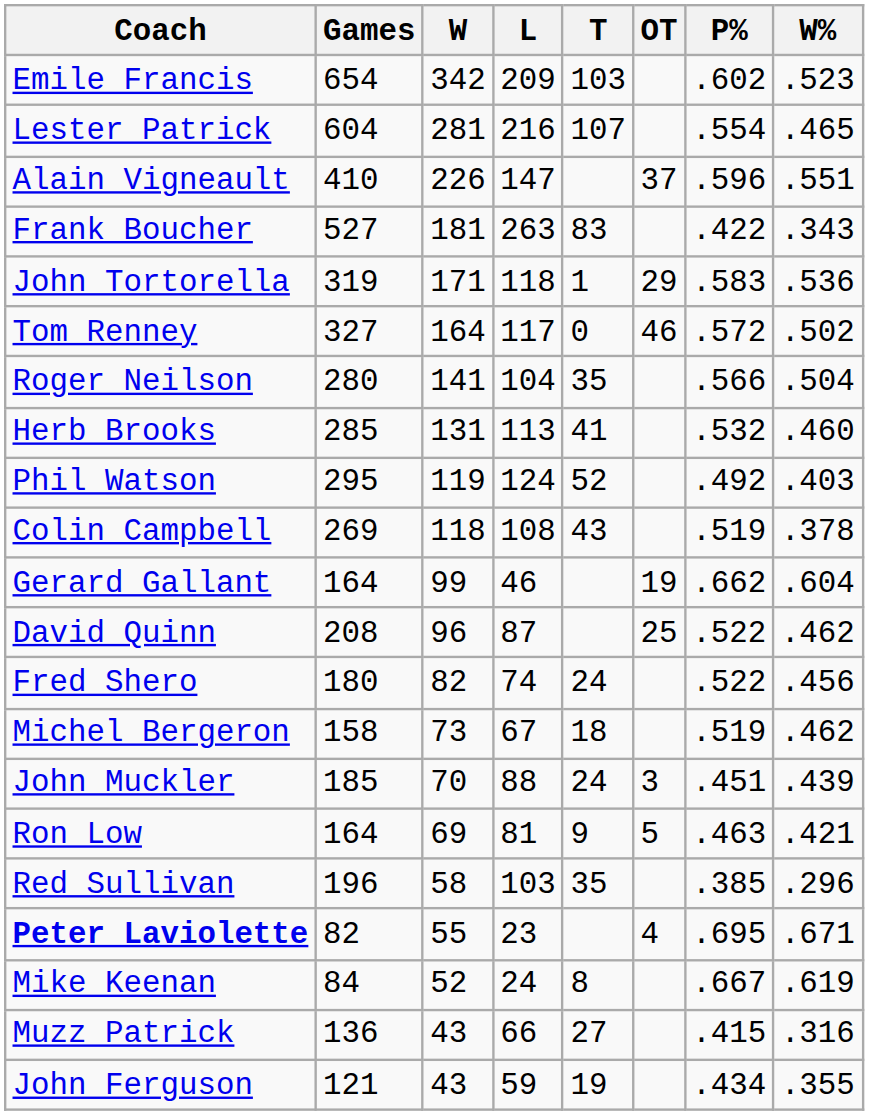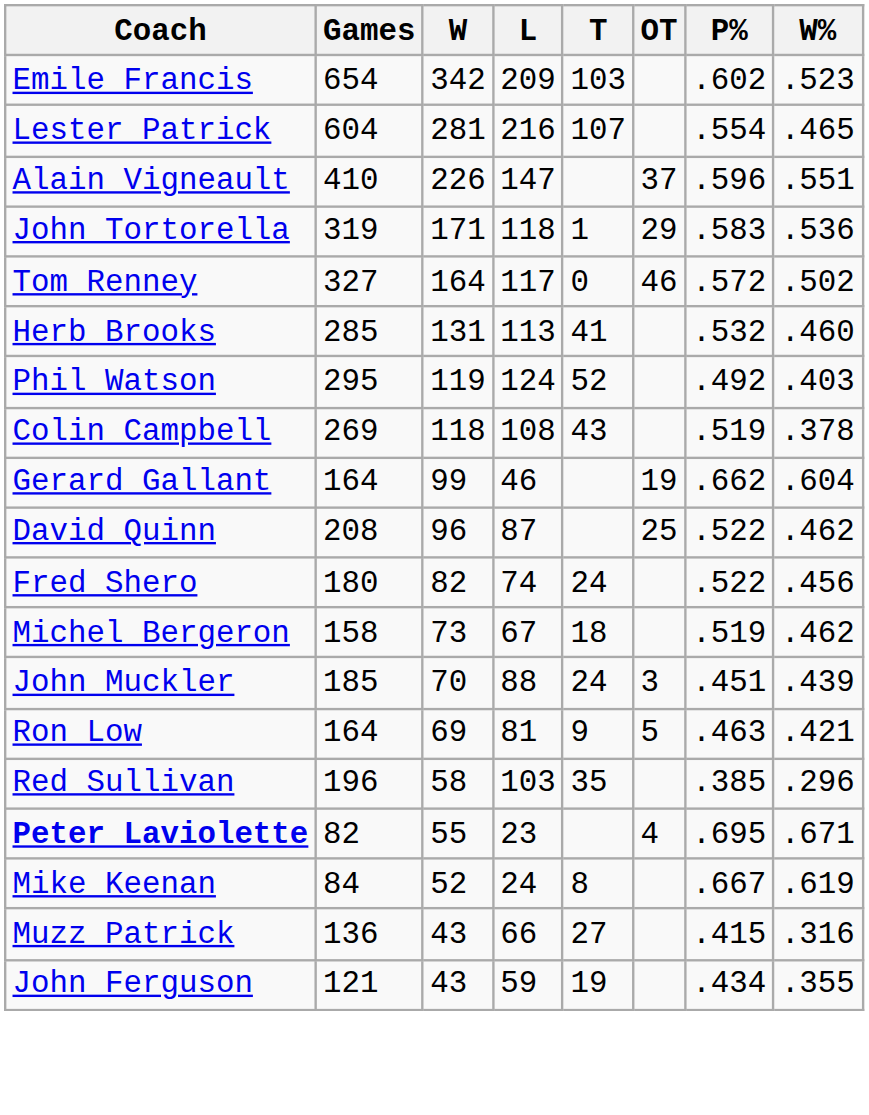- row: Frank Boucher | 527 | 181 | 263 | 83 | .422 | .343
- row: Roger Neilson | 280 | 141 | 104 | 35 | .566 | .504
